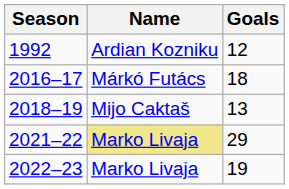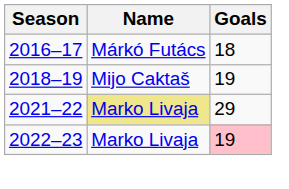- row: 1992 | Ardian Kozniku | 12
2018–19 | Goals: 13 -> 19
2022–23 | Goals: no background -> pink background
